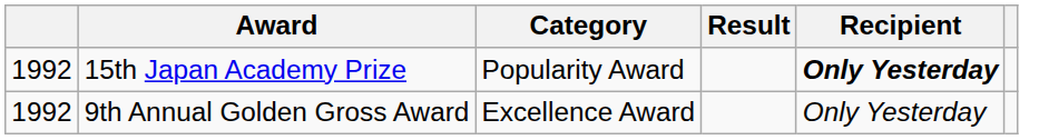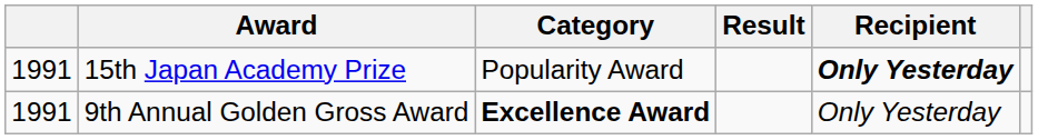15th Japan Academy Prize | column 1: 1992 -> 1991
9th Annual Golden Gross Award | column 1: 1992 -> 1991
9th Annual Golden Gross Award | Category: normal -> bold
